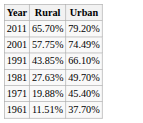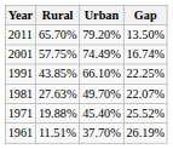+ column: Gap | 13.50% | 16.74% | 22.25% | 22.07% | 25.52% | 26.19%
